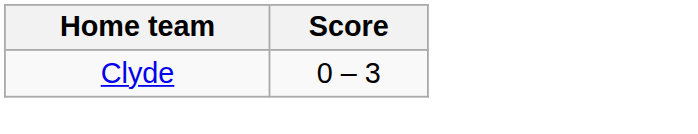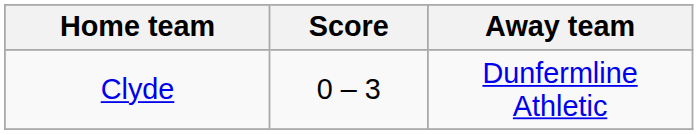+ column: Away team | Dunfermline Athletic
